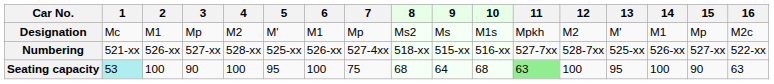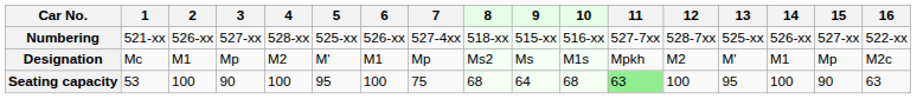rows swapped: Designation <-> Numbering
Seating capacity | 1: paleturquoise background -> no background
